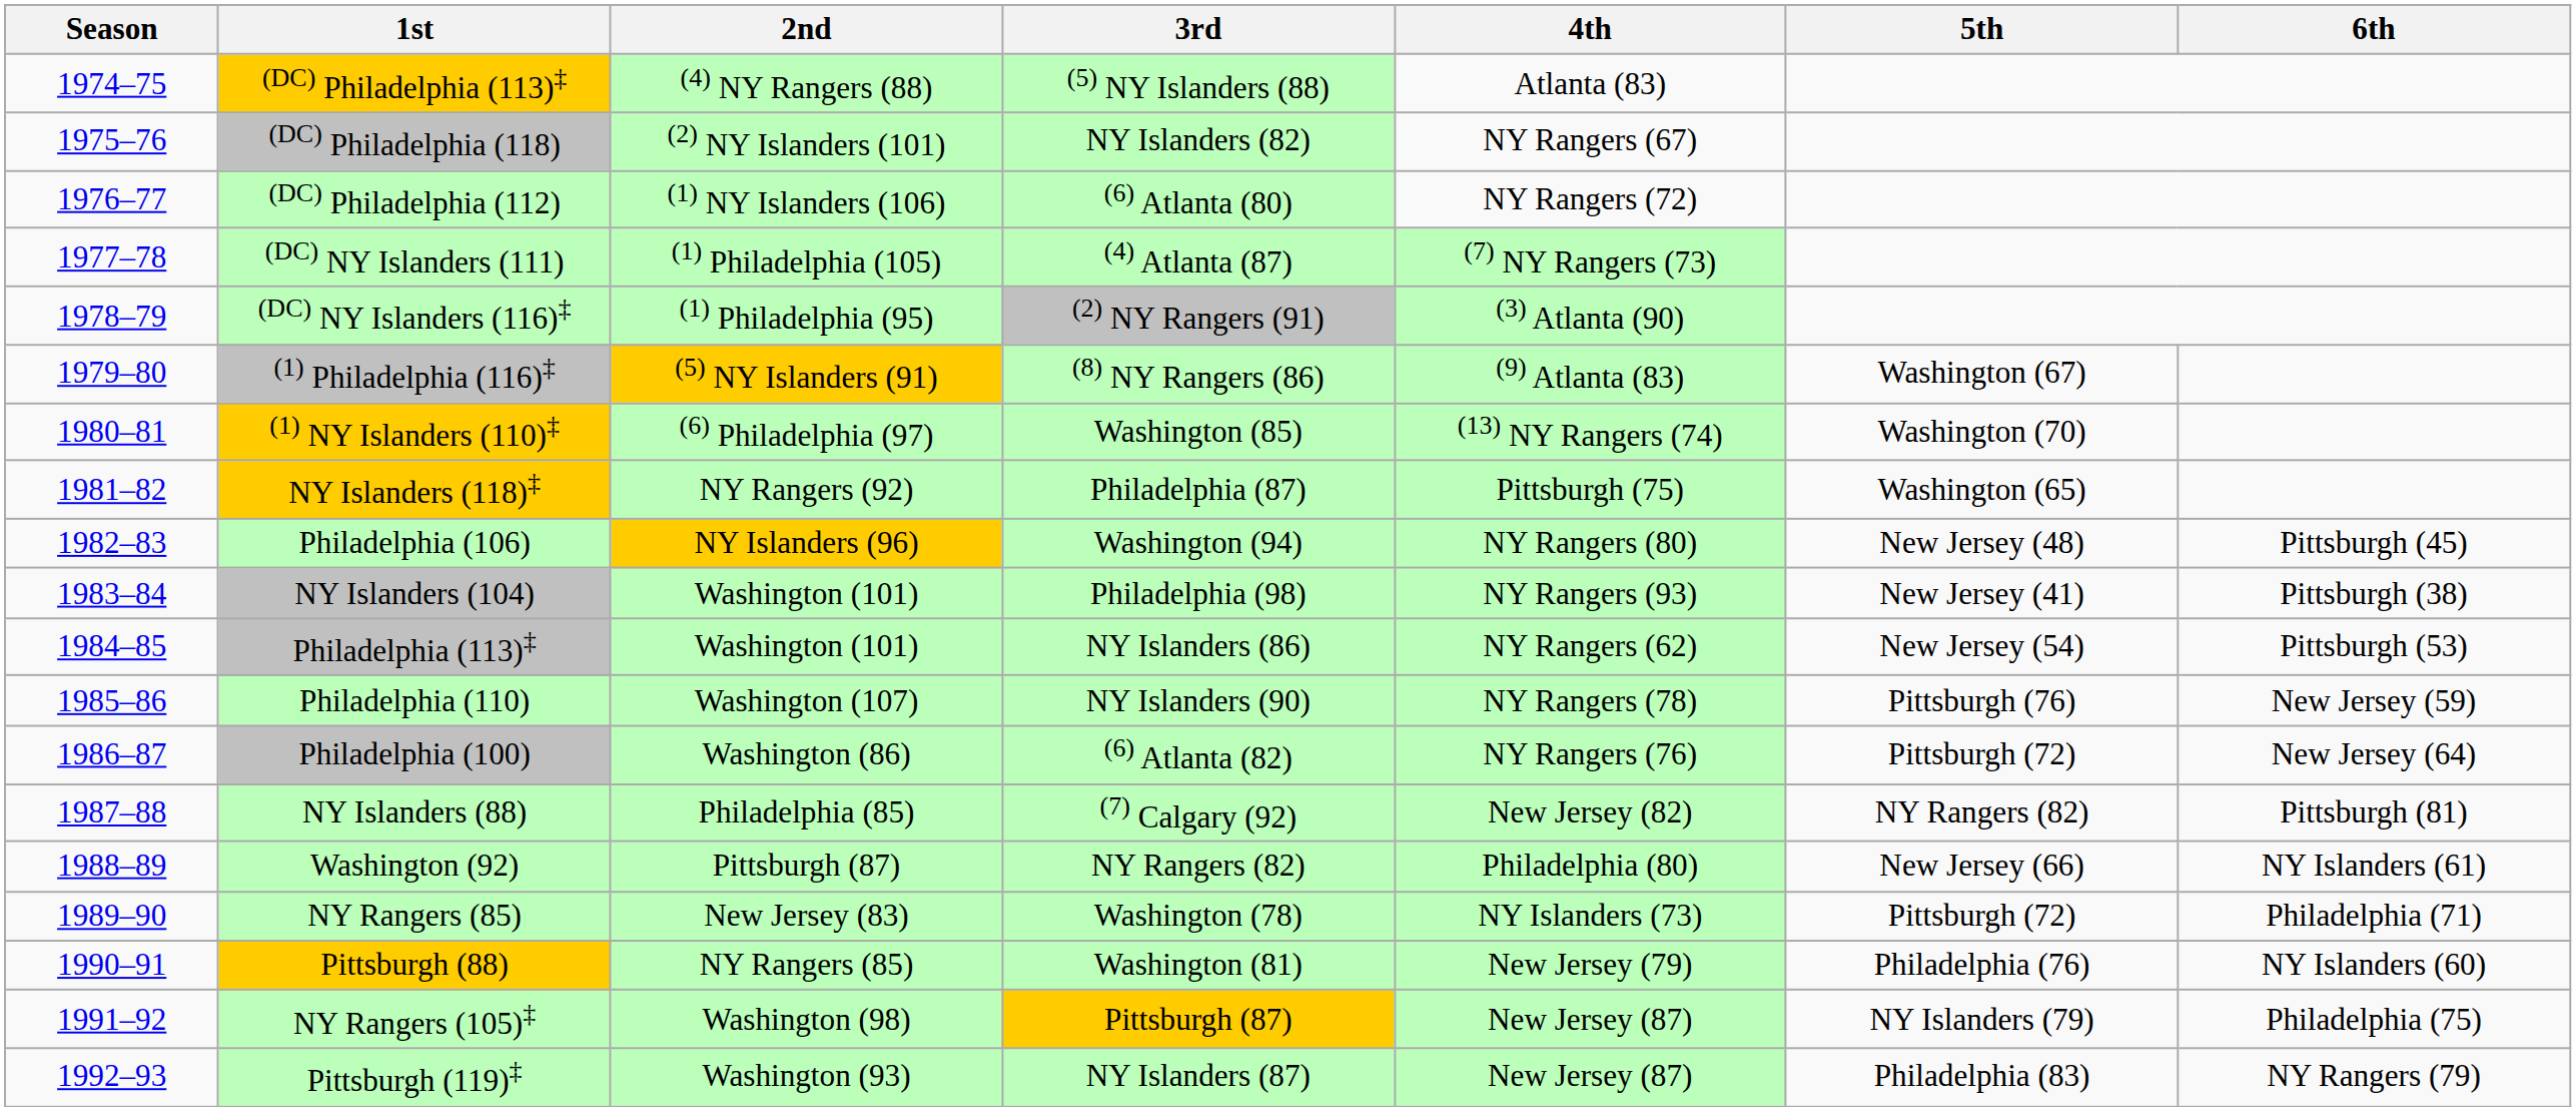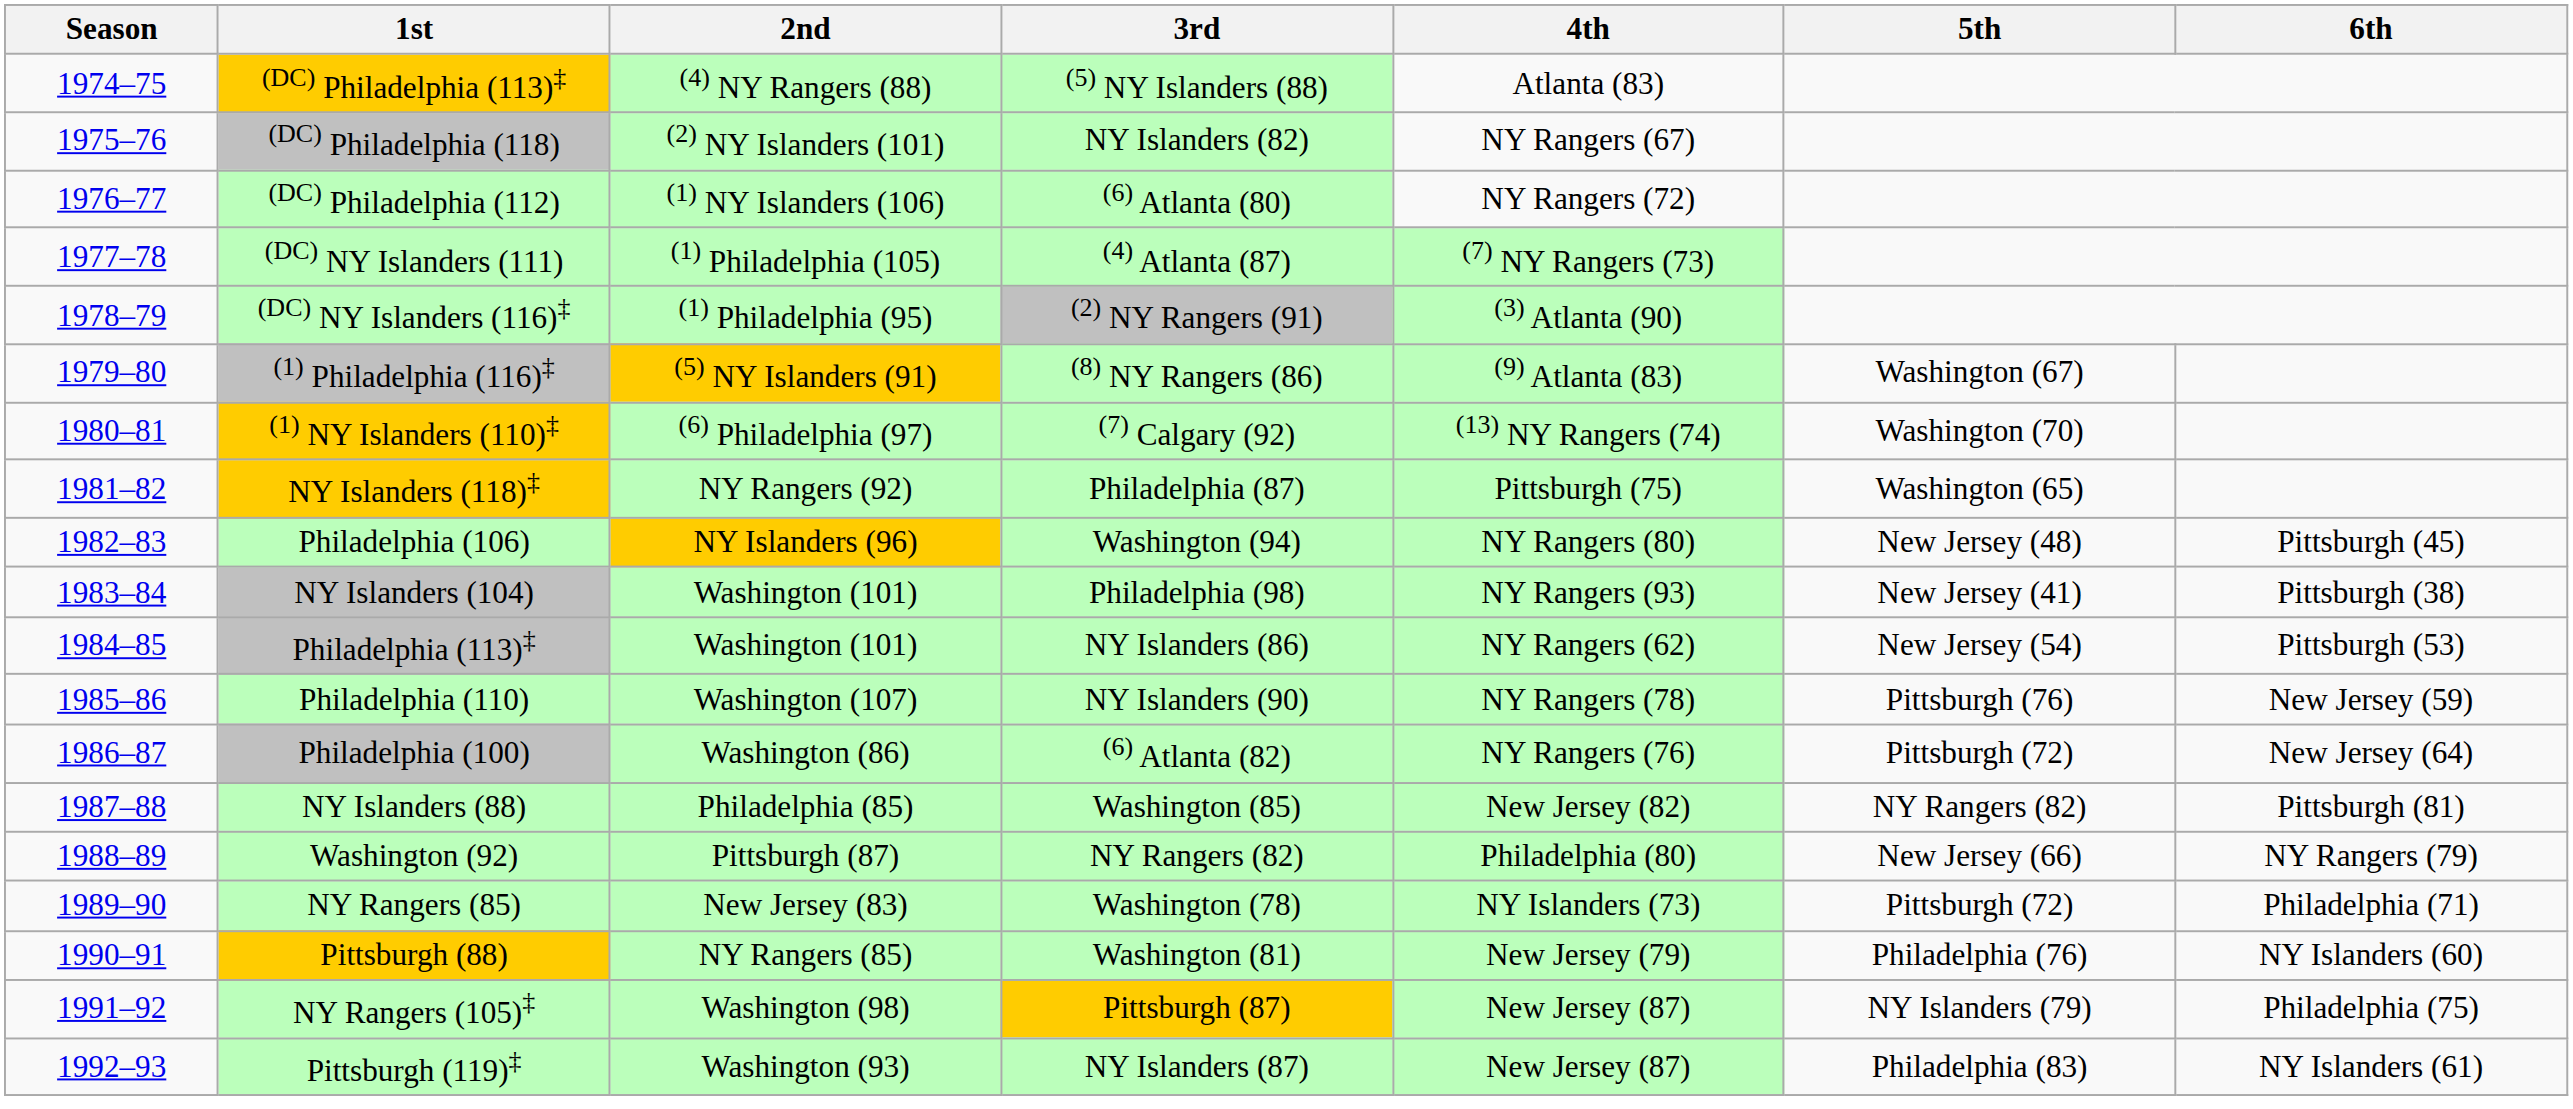(1) NY Islanders (110)‡ | 3rd: Washington (85) -> (7) Calgary (92)
NY Islanders (88) | 3rd: (7) Calgary (92) -> Washington (85)
Washington (92) | 6th: NY Islanders (61) -> NY Rangers (79)
Pittsburgh (119)‡ | 6th: NY Rangers (79) -> NY Islanders (61)
